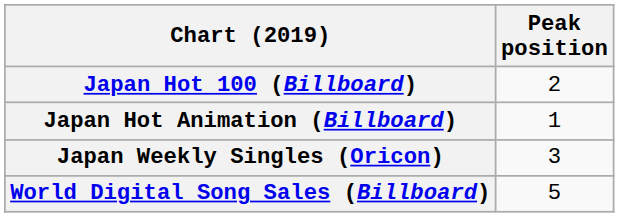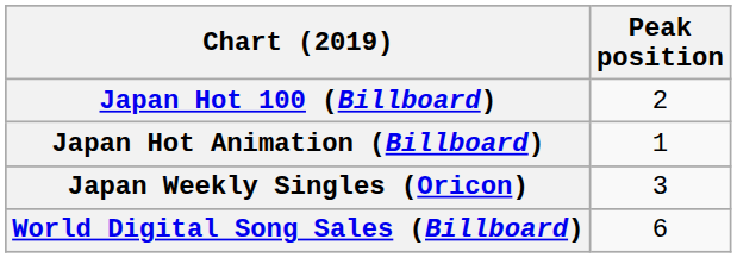World Digital Song Sales (Billboard) | Peak position: 5 -> 6
